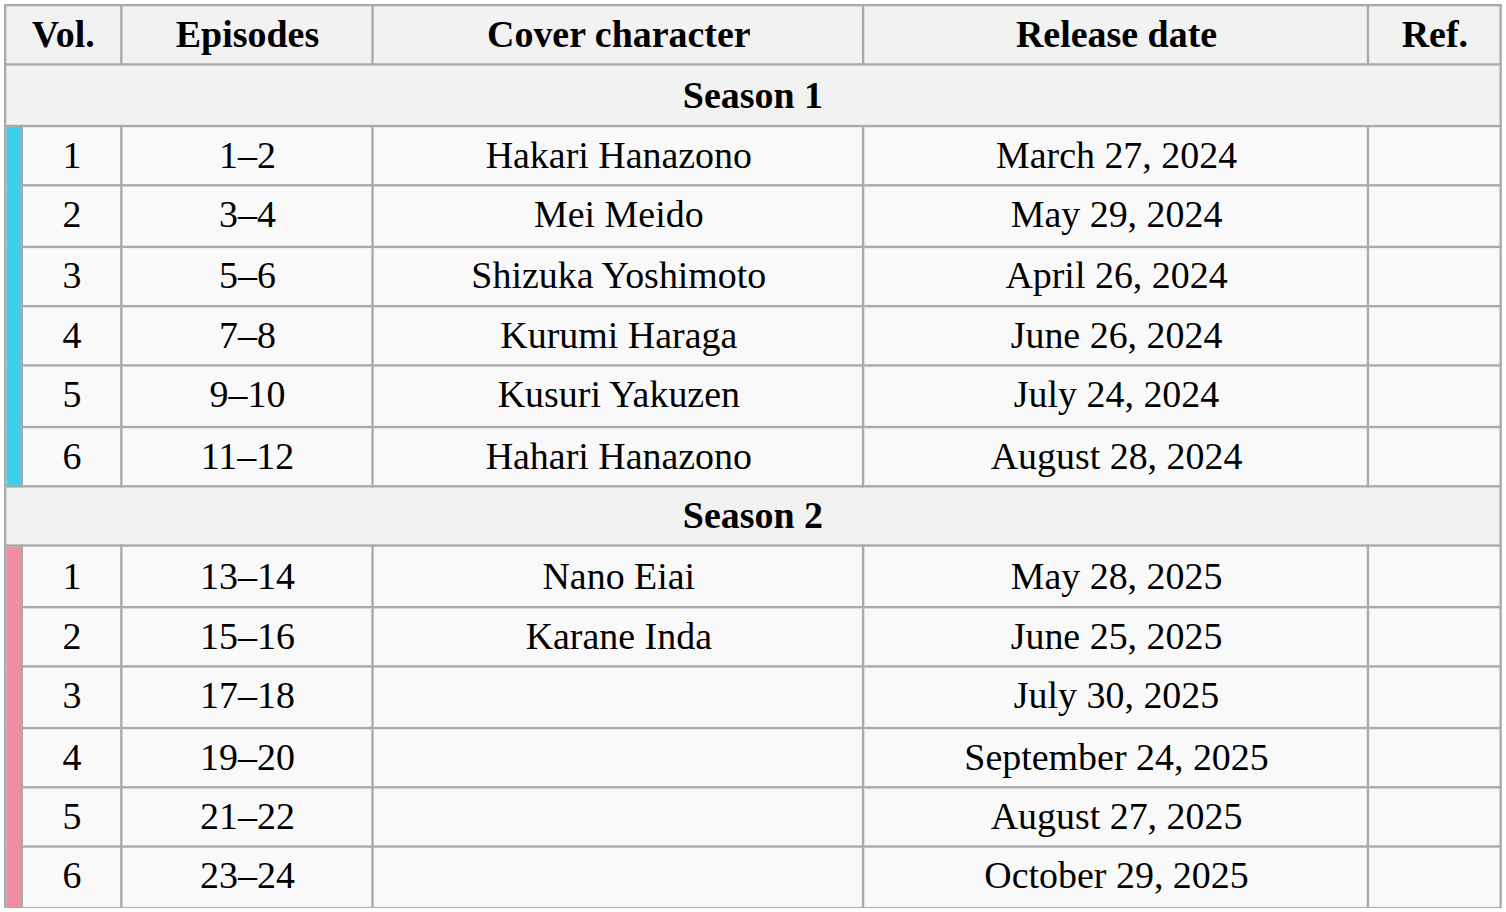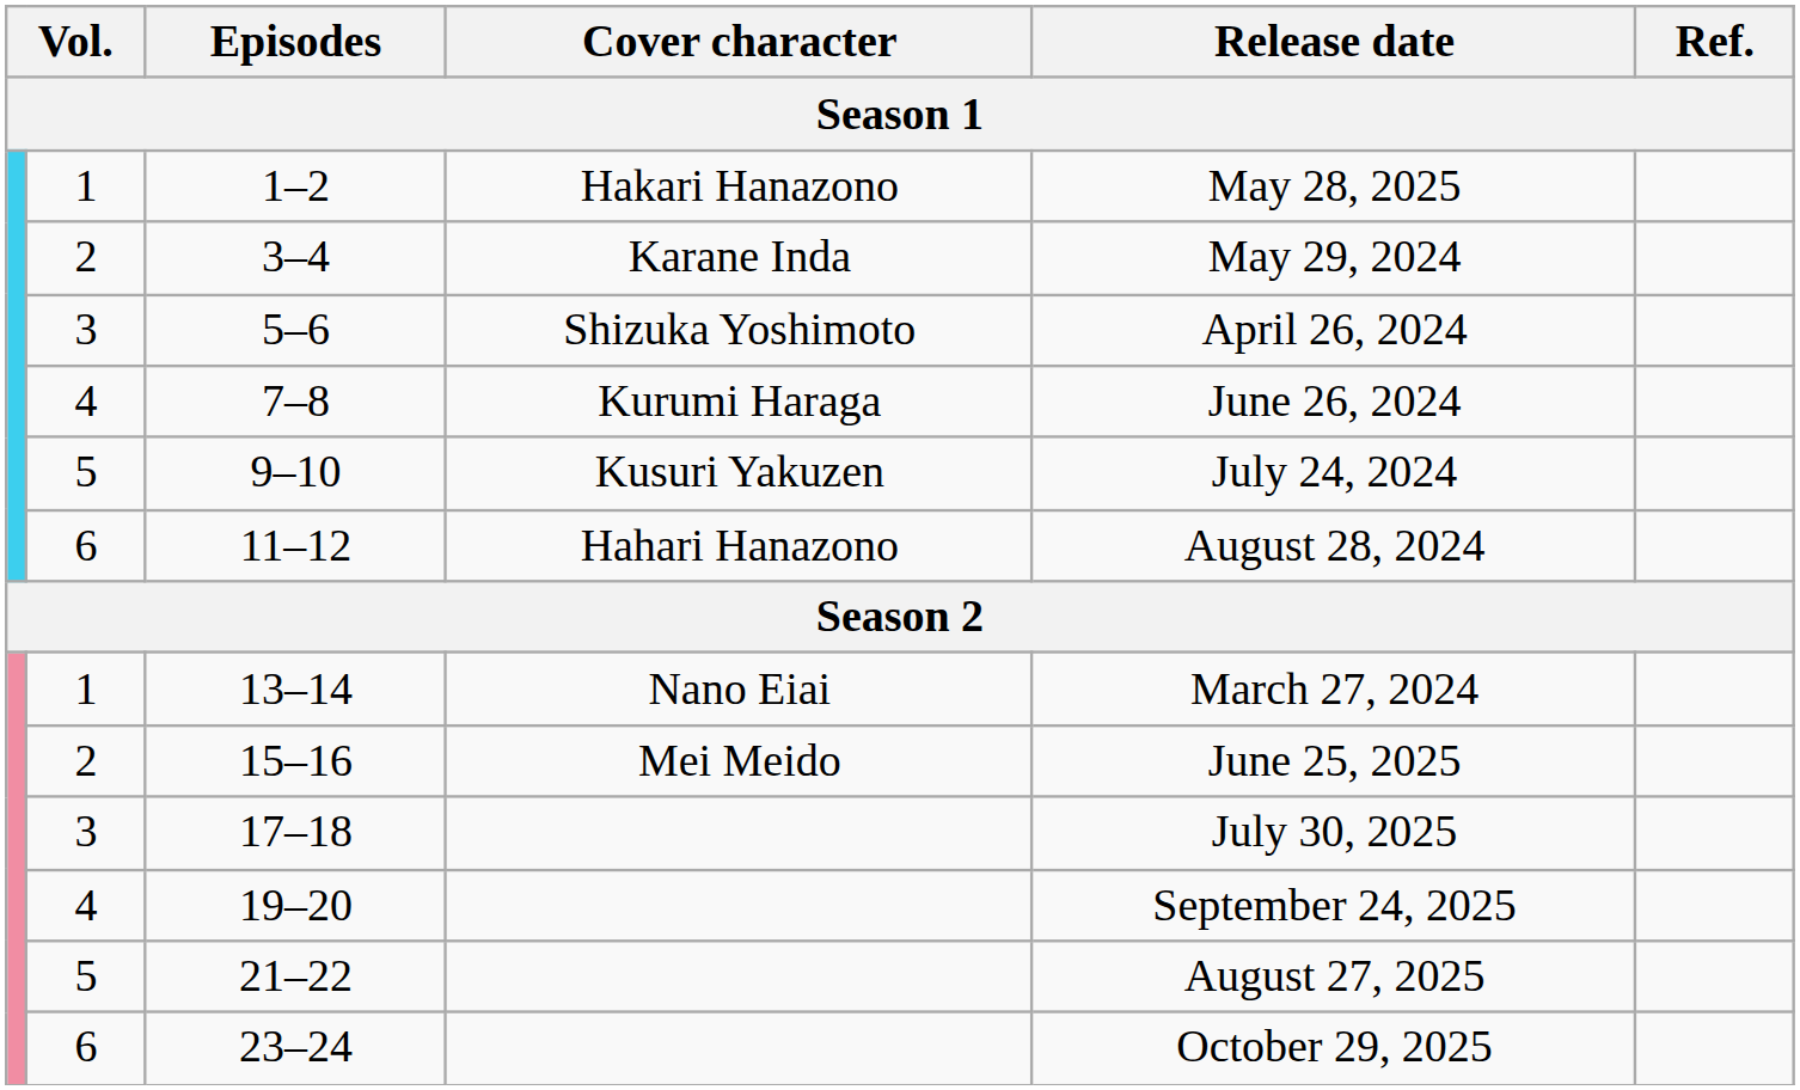1–2 | Release date: March 27, 2024 -> May 28, 2025
3–4 | Cover character: Mei Meido -> Karane Inda
13–14 | Release date: May 28, 2025 -> March 27, 2024
15–16 | Cover character: Karane Inda -> Mei Meido
